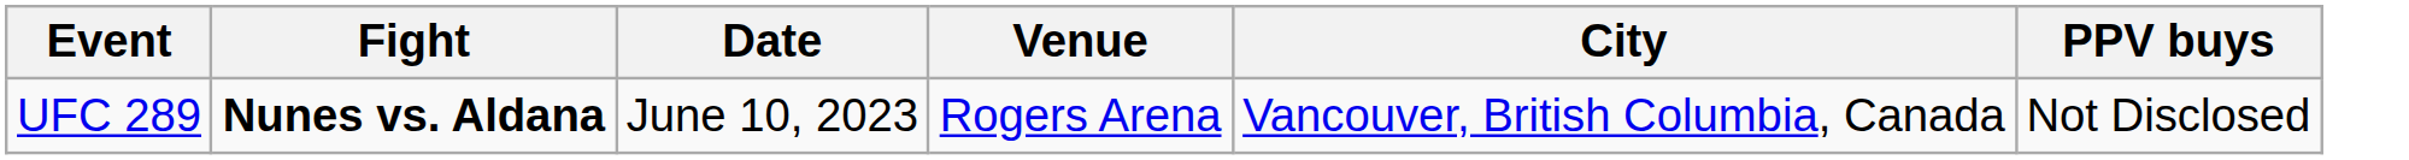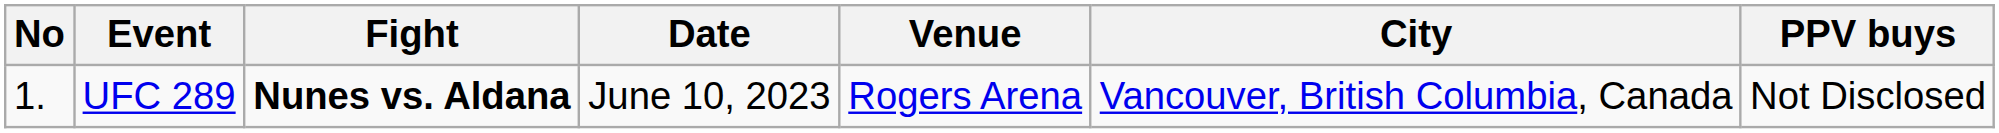+ column: No | 1.
